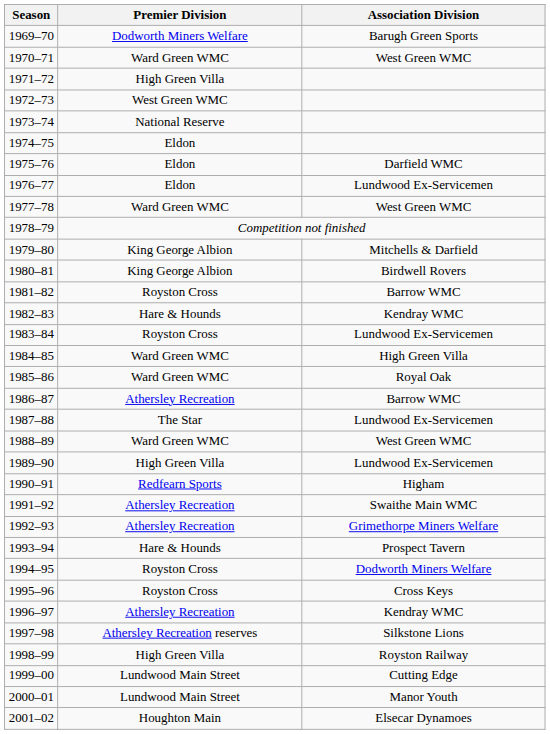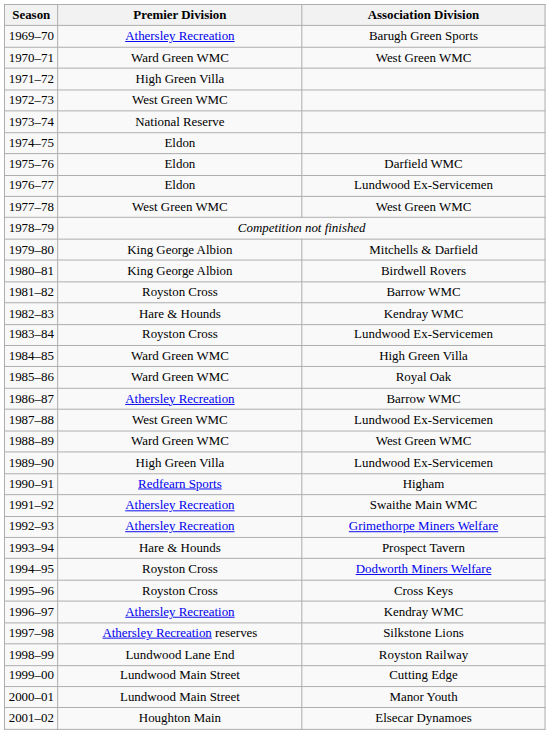1969–70 | Premier Division: Dodworth Miners Welfare -> Athersley Recreation
1977–78 | Premier Division: Ward Green WMC -> West Green WMC
1987–88 | Premier Division: The Star -> West Green WMC
1998–99 | Premier Division: High Green Villa -> Lundwood Lane End
